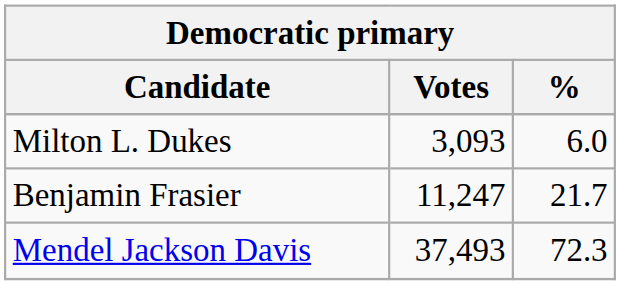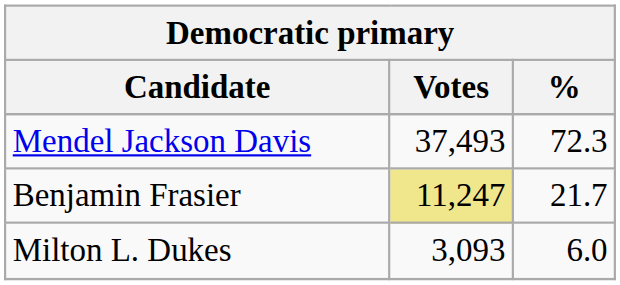rows swapped: Mendel Jackson Davis <-> Milton L. Dukes
Benjamin Frasier | Votes: no background -> khaki background
